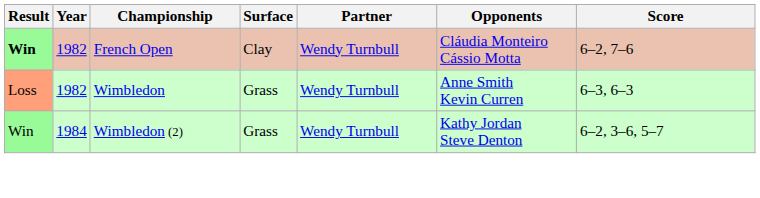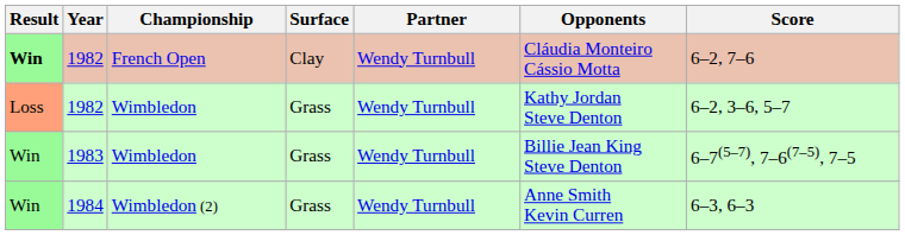1982 / Wimbledon | Opponents: Anne Smith Kevin Curren -> Kathy Jordan Steve Denton
1982 / Wimbledon | Score: 6–3, 6–3 -> 6–2, 3–6, 5–7
+ row: Win | 1983 | Wimbledon | Grass | Wendy Turnbull | Billie Jean King Steve Denton | 6–7(5–7), 7–6(7–5), 7–5
1984 | Opponents: Kathy Jordan Steve Denton -> Anne Smith Kevin Curren
1984 | Score: 6–2, 3–6, 5–7 -> 6–3, 6–3
